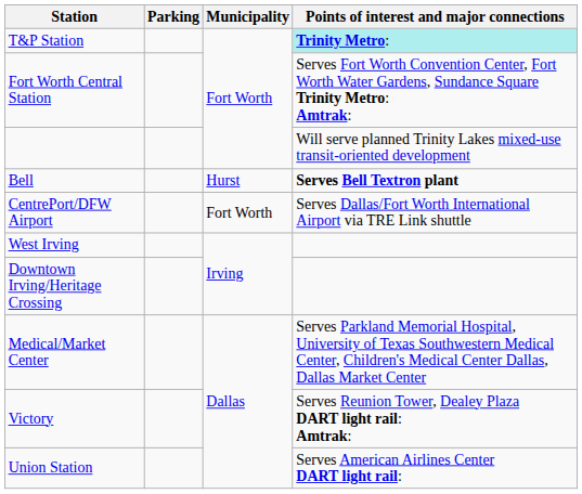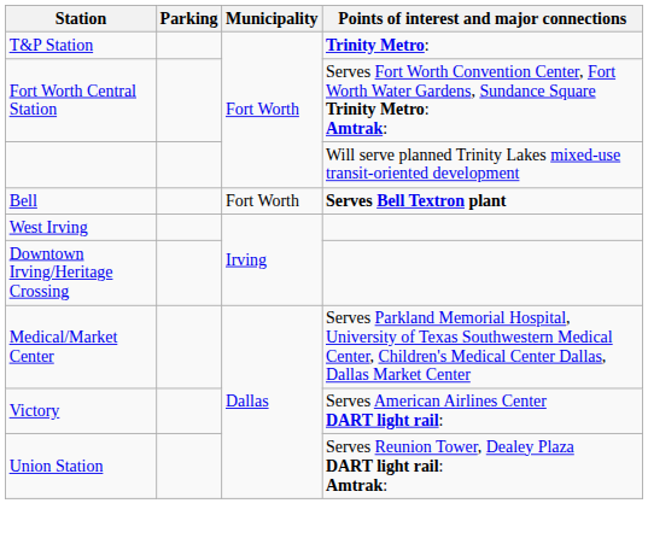T&P Station | Points of interest and major connections: paleturquoise background -> no background
Bell | Municipality: Hurst -> Fort Worth
- row: CentrePort/DFW Airport | Fort Worth | Serves Dallas/Fort Worth International Airport via TRE Link shuttle
Victory | Points of interest and major connections: Serves Reunion Tower, Dealey Plaza DART light rail: Amtrak: -> Serves American Airlines Center DART light rail:
Union Station | Points of interest and major connections: Serves American Airlines Center DART light rail: -> Serves Reunion Tower, Dealey Plaza DART light rail: Amtrak:
